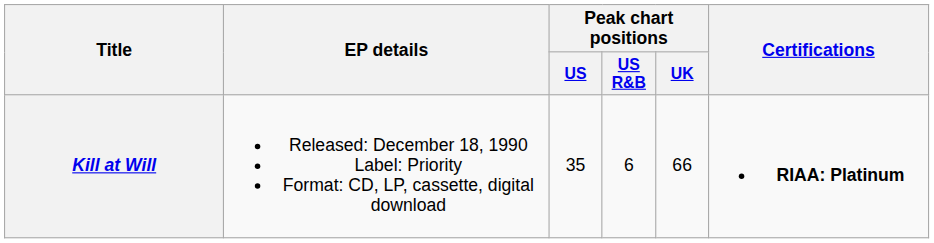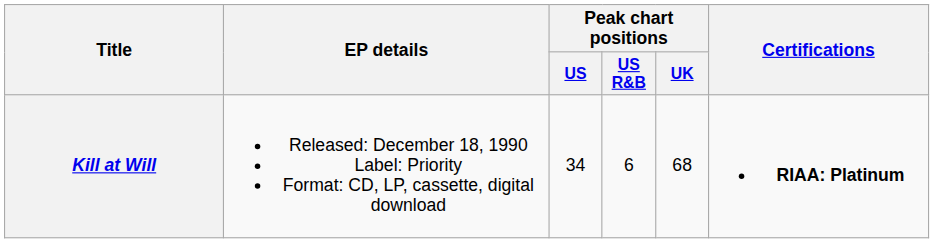Kill at Will | Peak chart positions / US: 35 -> 34
Kill at Will | Peak chart positions / UK: 66 -> 68
